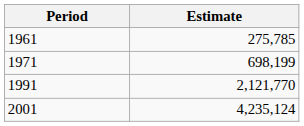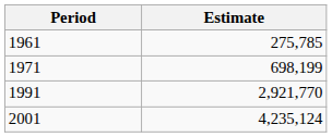1991 | Estimate: 2,121,770 -> 2,921,770
